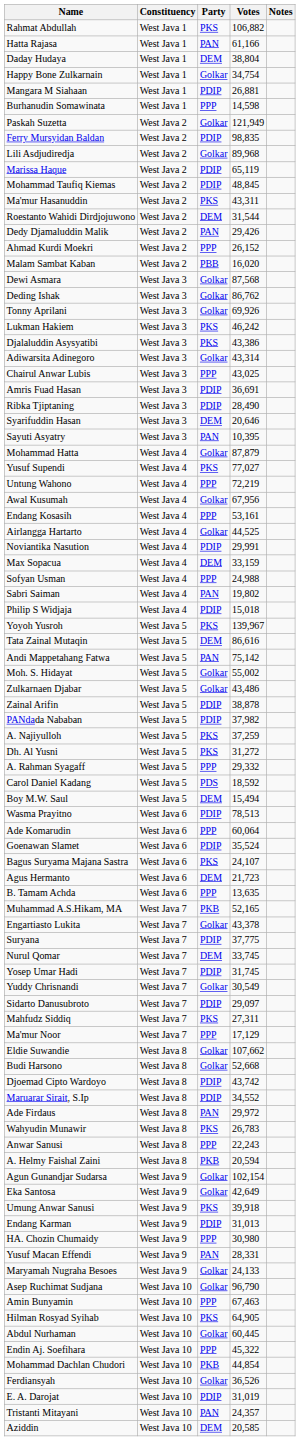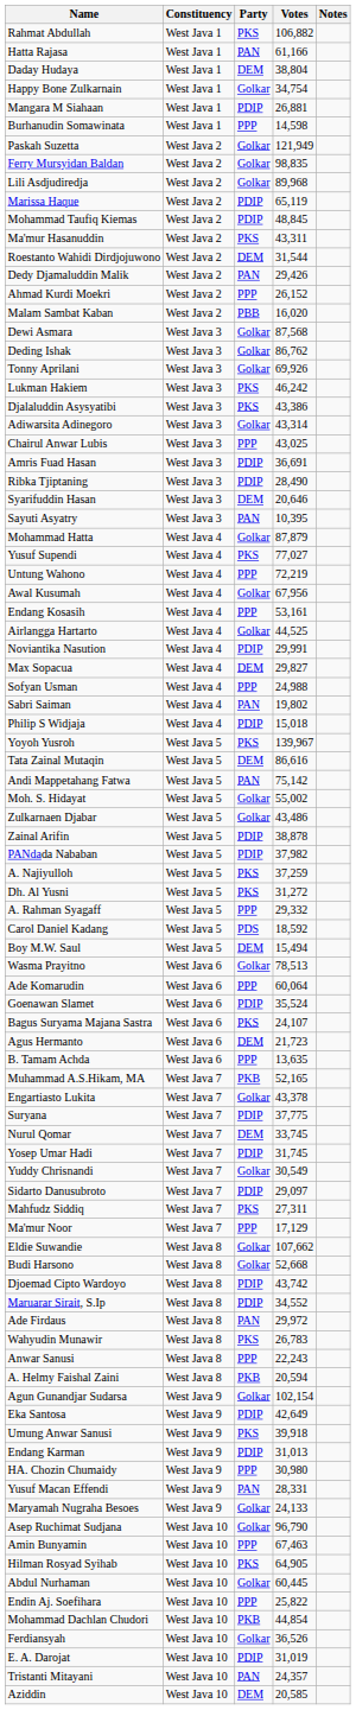Ferry Mursyidan Baldan | Party: PDIP -> Golkar
Max Sopacua | Votes: 33,159 -> 29,827
Wasma Prayitno | Party: PDIP -> Golkar
Eka Santosa | Party: Golkar -> PDIP
Endin Aj. Soefihara | Votes: 45,322 -> 25,822
